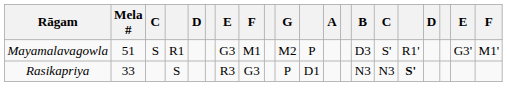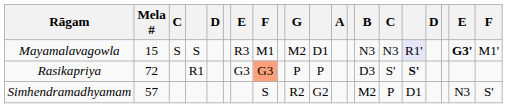Mayamalavagowla | Mela #: 51 -> 15
Mayamalavagowla | column 4: R1 -> S
Mayamalavagowla | column 7: G3 -> R3
Mayamalavagowla | column 11: P -> D1
Mayamalavagowla | B: D3 -> N3
Mayamalavagowla | column 15: S' -> N3
Mayamalavagowla | column 16: no background -> lavender background
Mayamalavagowla | column 19: normal -> bold
Rasikapriya | Mela #: 33 -> 72
Rasikapriya | column 4: S -> R1
Rasikapriya | column 7: R3 -> G3
Rasikapriya | column 8: no background -> lightsalmon background
Rasikapriya | column 11: D1 -> P
Rasikapriya | B: N3 -> D3
Rasikapriya | column 15: N3 -> S'
+ row: Simhendramadhyamam | 57 | S | R2 | G2 | M2 | P | D1 | N3 | S'
